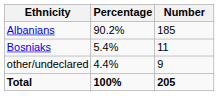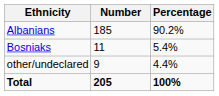columns swapped: Number <-> Percentage
